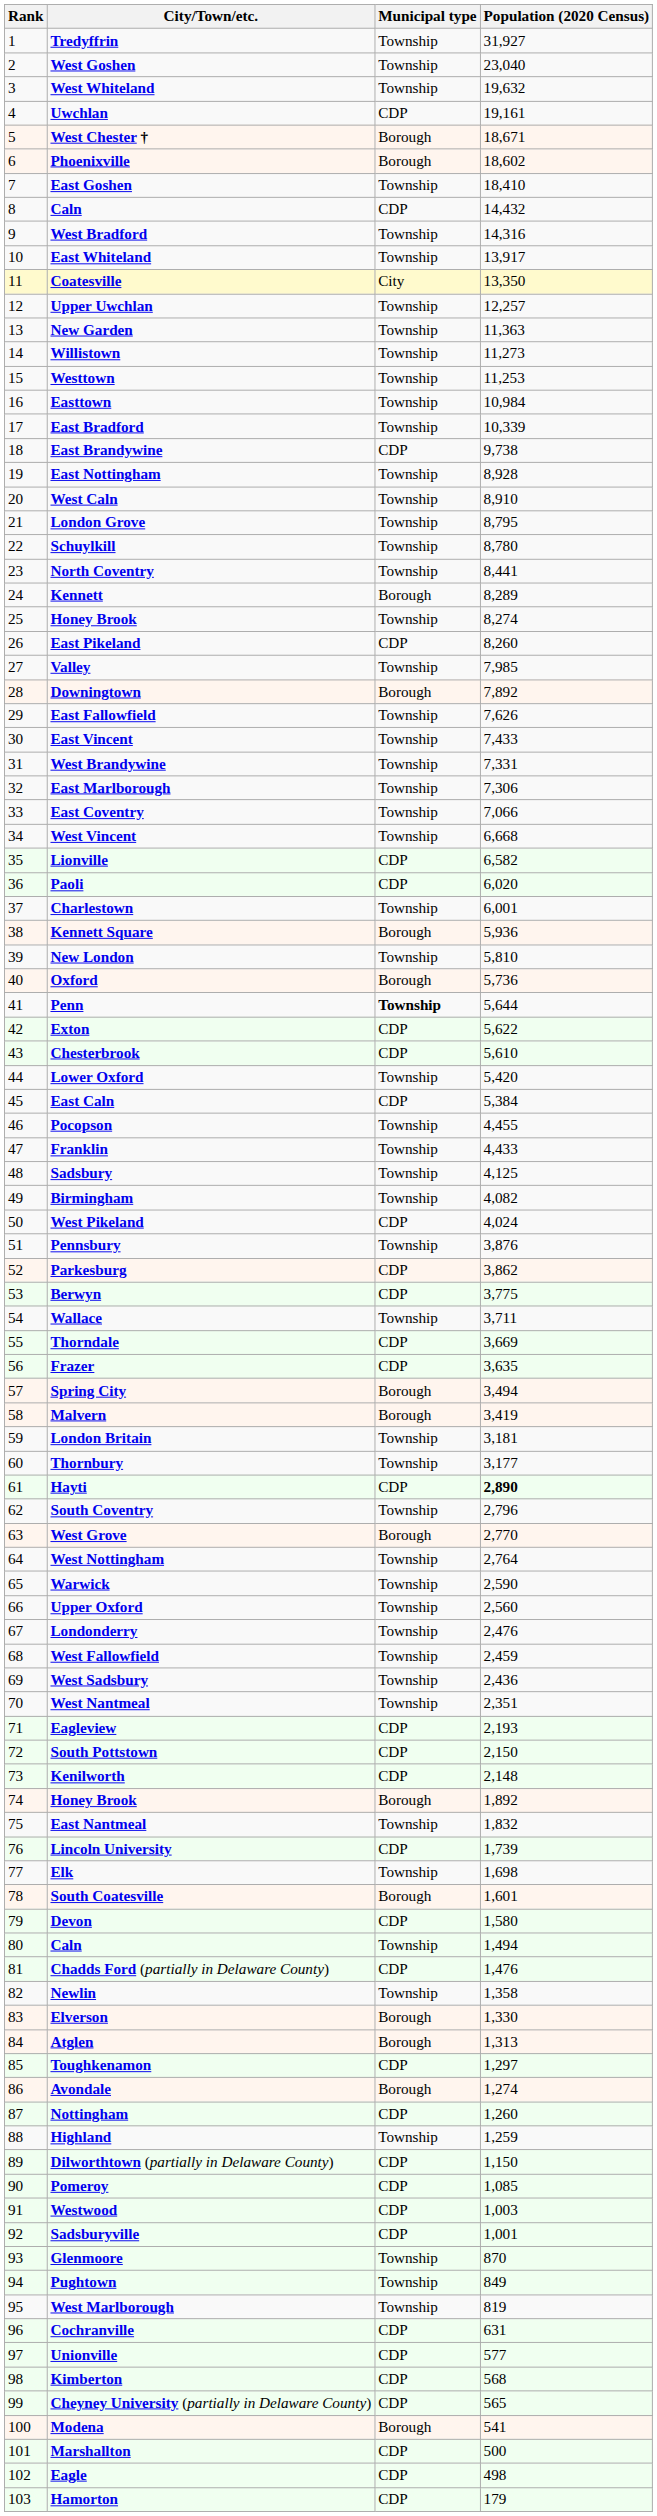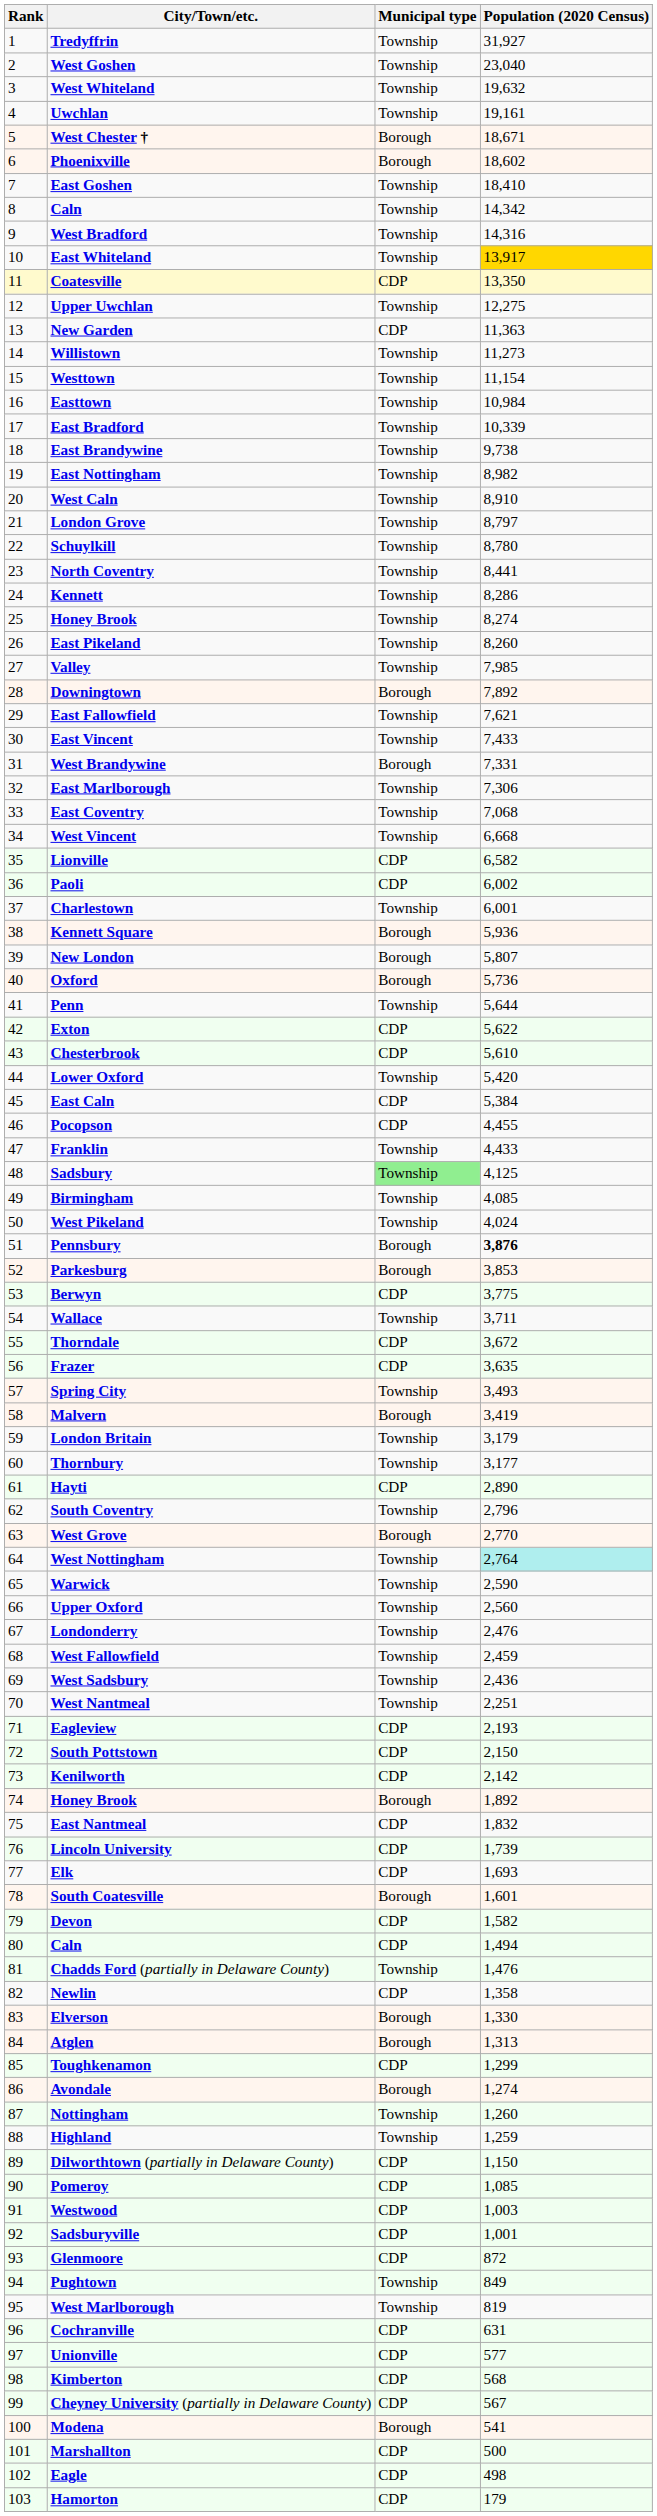Uwchlan | Municipal type: CDP -> Township
8 / Caln | Municipal type: CDP -> Township
8 / Caln | Population (2020 Census): 14,432 -> 14,342
East Whiteland | Population (2020 Census): no background -> gold background
Coatesville | Municipal type: City -> CDP
Upper Uwchlan | Population (2020 Census): 12,257 -> 12,275
New Garden | Municipal type: Township -> CDP
Westtown | Population (2020 Census): 11,253 -> 11,154
East Brandywine | Municipal type: CDP -> Township
East Nottingham | Population (2020 Census): 8,928 -> 8,982
London Grove | Population (2020 Census): 8,795 -> 8,797
Kennett | Municipal type: Borough -> Township
Kennett | Population (2020 Census): 8,289 -> 8,286
East Pikeland | Municipal type: CDP -> Township
East Fallowfield | Population (2020 Census): 7,626 -> 7,621
West Brandywine | Municipal type: Township -> Borough
East Coventry | Population (2020 Census): 7,066 -> 7,068
Paoli | Population (2020 Census): 6,020 -> 6,002
New London | Municipal type: Township -> Borough
New London | Population (2020 Census): 5,810 -> 5,807
Penn | Municipal type: bold -> normal
Pocopson | Municipal type: Township -> CDP
Sadsbury | Municipal type: no background -> lightgreen background
Birmingham | Population (2020 Census): 4,082 -> 4,085
West Pikeland | Municipal type: CDP -> Township
Pennsbury | Municipal type: Township -> Borough
Pennsbury | Population (2020 Census): normal -> bold
Parkesburg | Municipal type: CDP -> Borough
Parkesburg | Population (2020 Census): 3,862 -> 3,853
Thorndale | Population (2020 Census): 3,669 -> 3,672
Spring City | Municipal type: Borough -> Township
Spring City | Population (2020 Census): 3,494 -> 3,493
London Britain | Population (2020 Census): 3,181 -> 3,179
Hayti | Population (2020 Census): bold -> normal
West Nottingham | Population (2020 Census): no background -> paleturquoise background
West Nantmeal | Population (2020 Census): 2,351 -> 2,251
Kenilworth | Population (2020 Census): 2,148 -> 2,142
East Nantmeal | Municipal type: Township -> CDP
Elk | Municipal type: Township -> CDP
Elk | Population (2020 Census): 1,698 -> 1,693
Devon | Population (2020 Census): 1,580 -> 1,582
80 / Caln | Municipal type: Township -> CDP
Chadds Ford (partially in Delaware County) | Municipal type: CDP -> Township
Newlin | Municipal type: Township -> CDP
Toughkenamon | Population (2020 Census): 1,297 -> 1,299
Nottingham | Municipal type: CDP -> Township
Glenmoore | Municipal type: Township -> CDP
Glenmoore | Population (2020 Census): 870 -> 872
Cheyney University (partially in Delaware County) | Population (2020 Census): 565 -> 567
